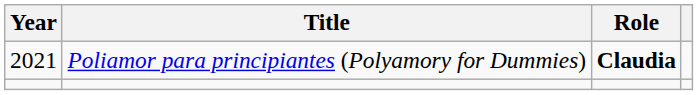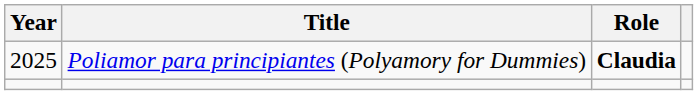Poliamor para principiantes (Polyamory for Dummies) | Year: 2021 -> 2025
